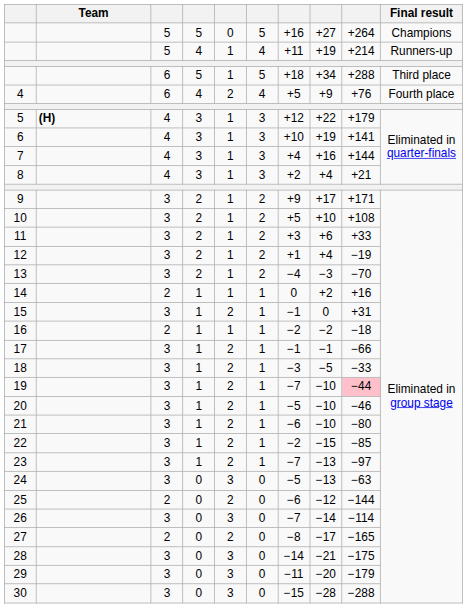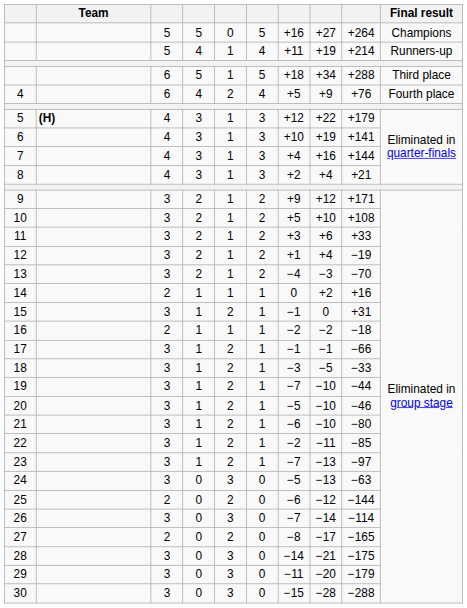9 | column 8: +17 -> +12
19 | column 9: pink background -> no background
22 | column 8: −15 -> −11
